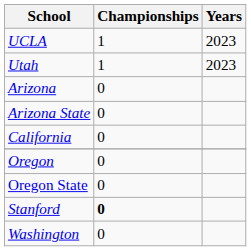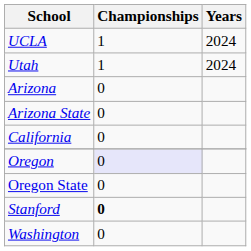UCLA | Years: 2023 -> 2024
Utah | Years: 2023 -> 2024
Oregon | Championships: no background -> lavender background
